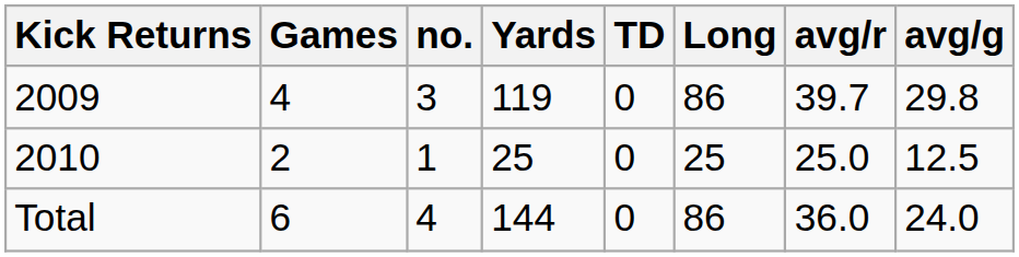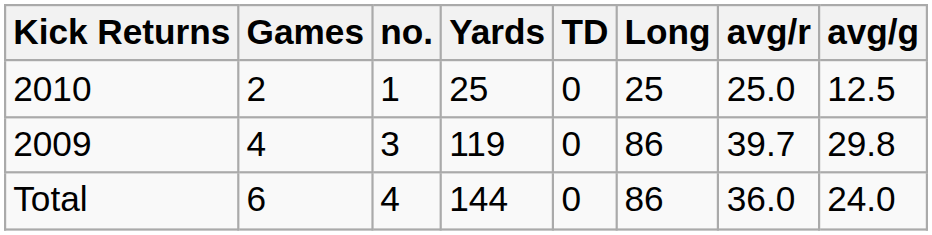rows swapped: 2009 <-> 2010
